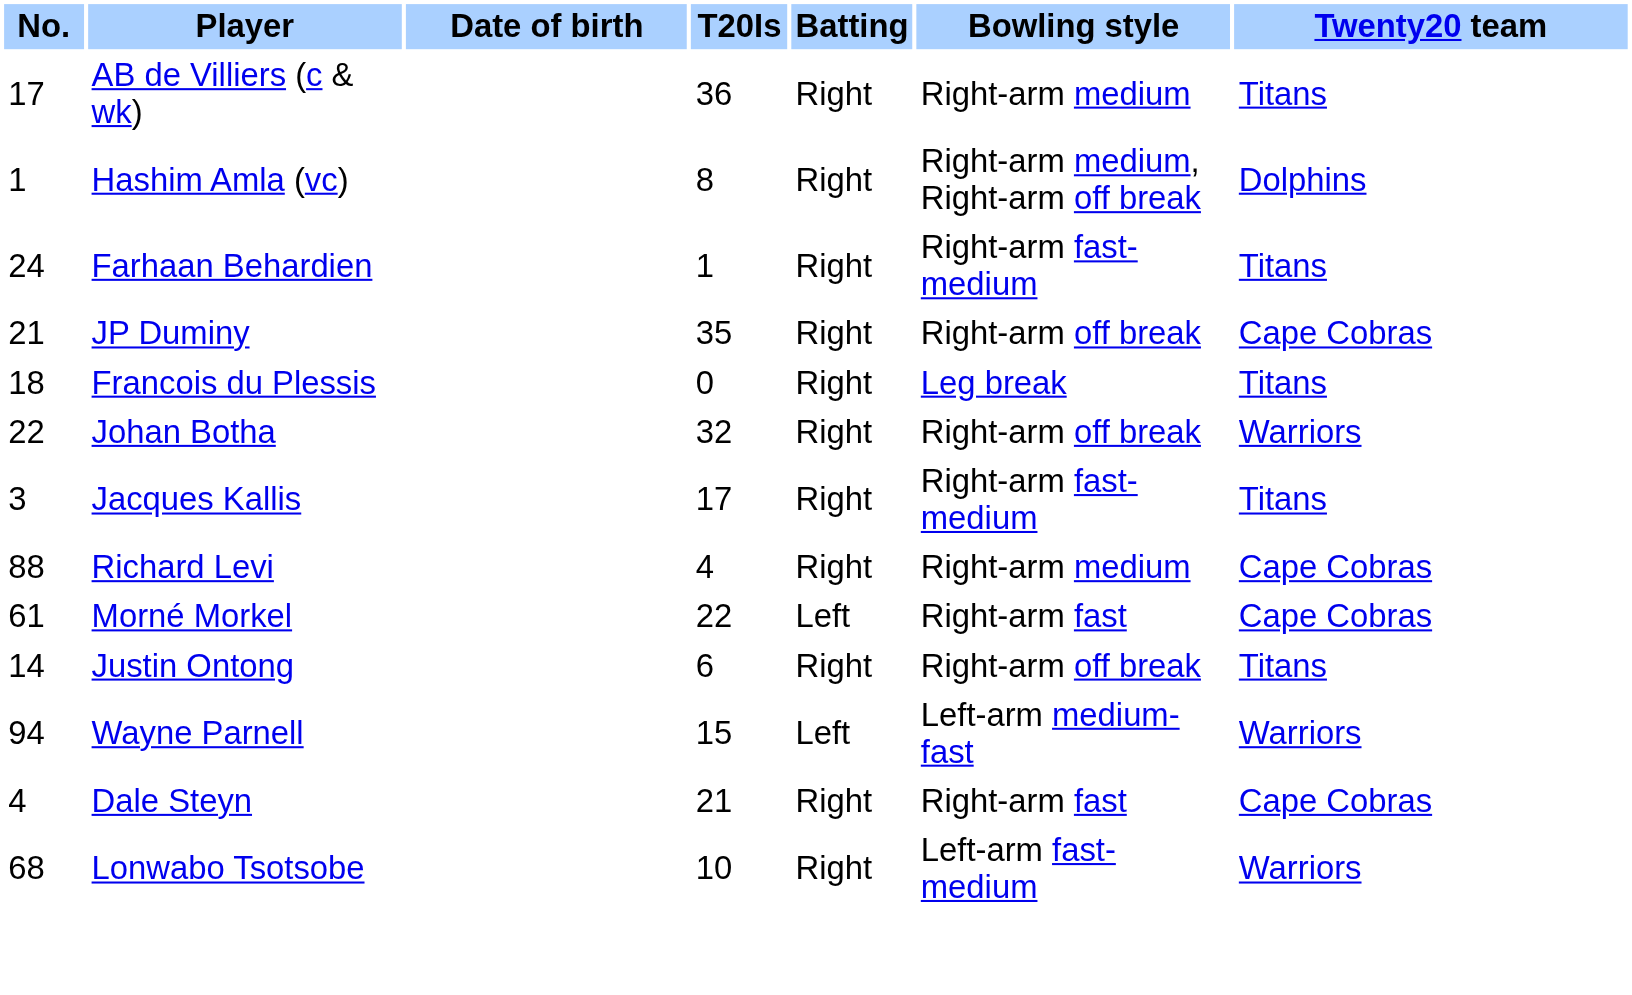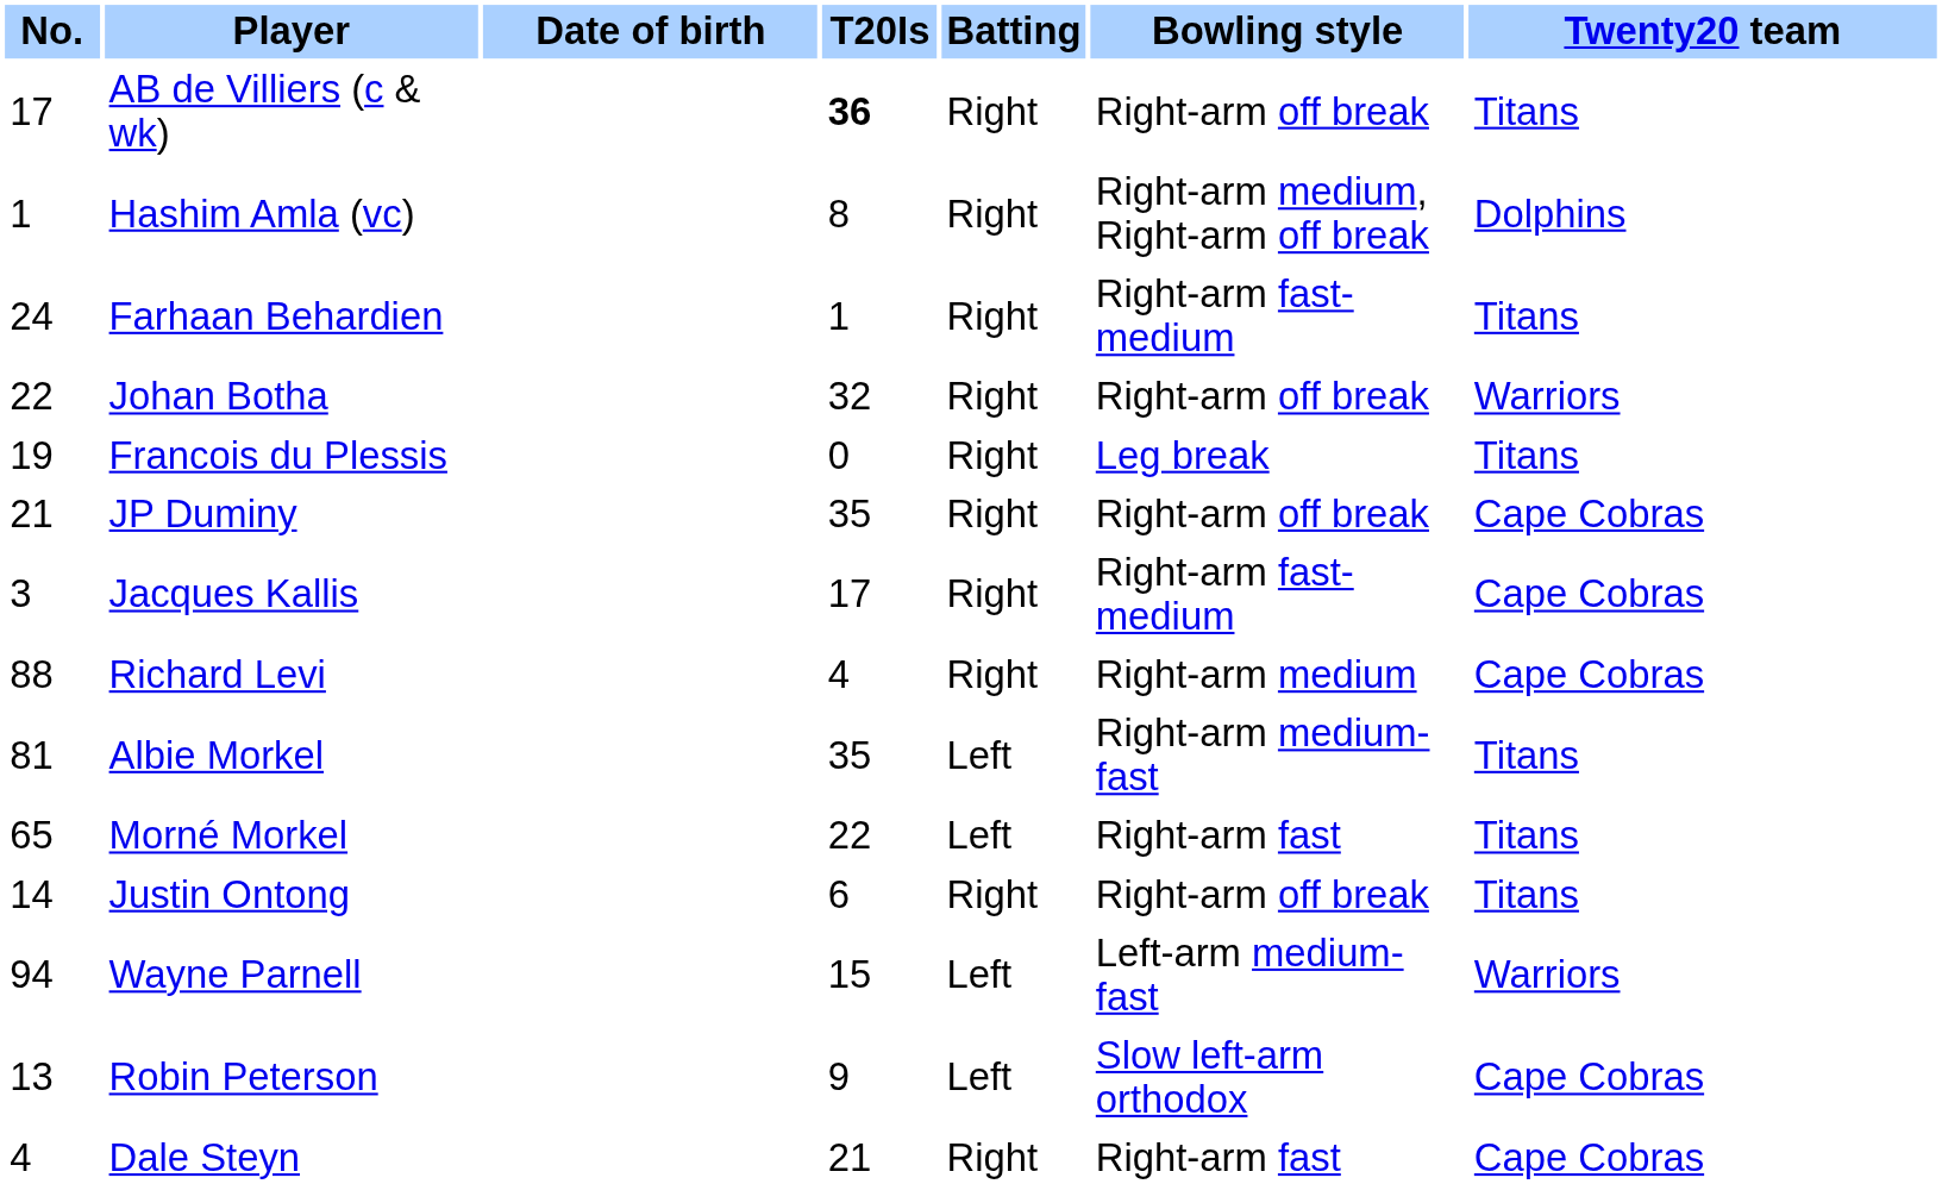AB de Villiers (c & wk) | T20Is: normal -> bold
AB de Villiers (c & wk) | Bowling style: Right-arm medium -> Right-arm off break
rows swapped: Johan Botha <-> JP Duminy
Francois du Plessis | No.: 18 -> 19
Jacques Kallis | Twenty20 team: Titans -> Cape Cobras
+ row: 81 | Albie Morkel | 35 | Left | Right-arm medium-fast | Titans
Morné Morkel | No.: 61 -> 65
Morné Morkel | Twenty20 team: Cape Cobras -> Titans
+ row: 13 | Robin Peterson | 9 | Left | Slow left-arm orthodox | Cape Cobras
- row: 68 | Lonwabo Tsotsobe | 10 | Right | Left-arm fast-medium | Warriors
